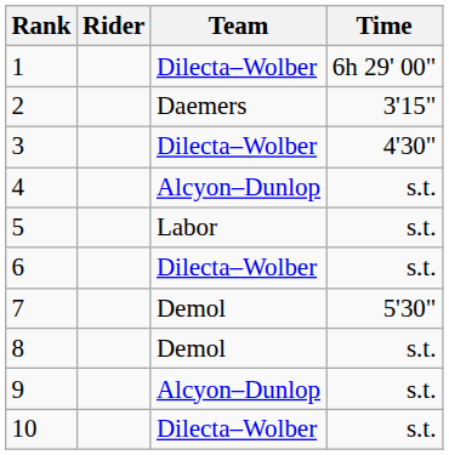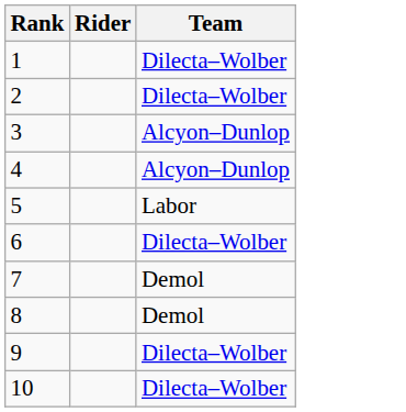- column: Time | 6h 29' 00" | 3'15" | 4'30" | s.t. | s.t. | s.t. | 5'30" | s.t. | s.t. | s.t.
2 | Team: Daemers -> Dilecta–Wolber
3 | Team: Dilecta–Wolber -> Alcyon–Dunlop
9 | Team: Alcyon–Dunlop -> Dilecta–Wolber
